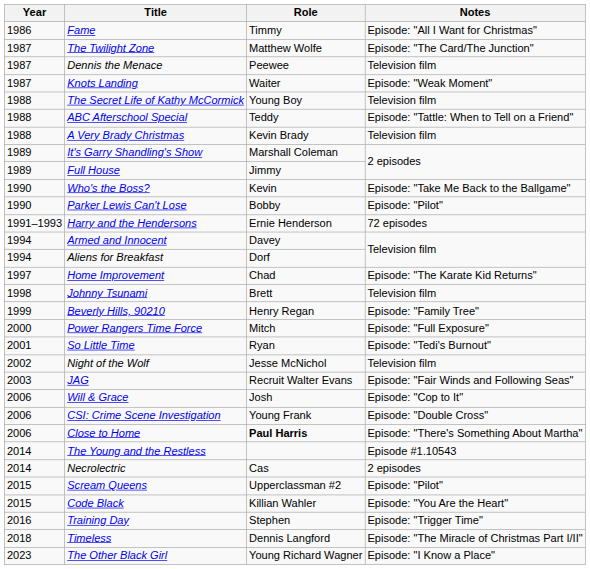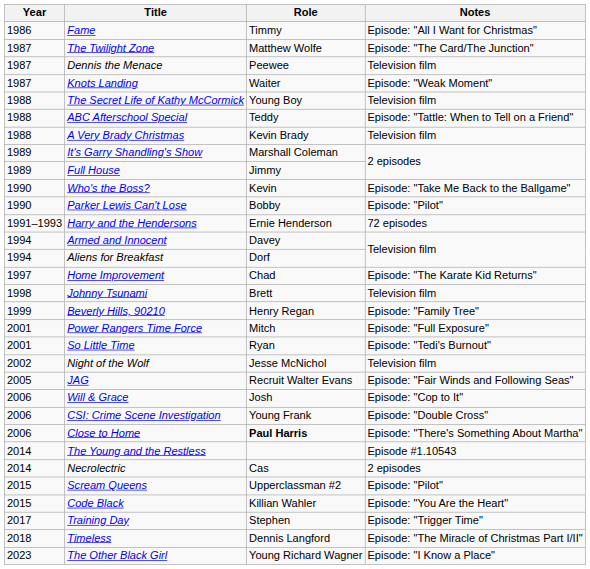Power Rangers Time Force | Year: 2000 -> 2001
JAG | Year: 2003 -> 2005
Training Day | Year: 2016 -> 2017
